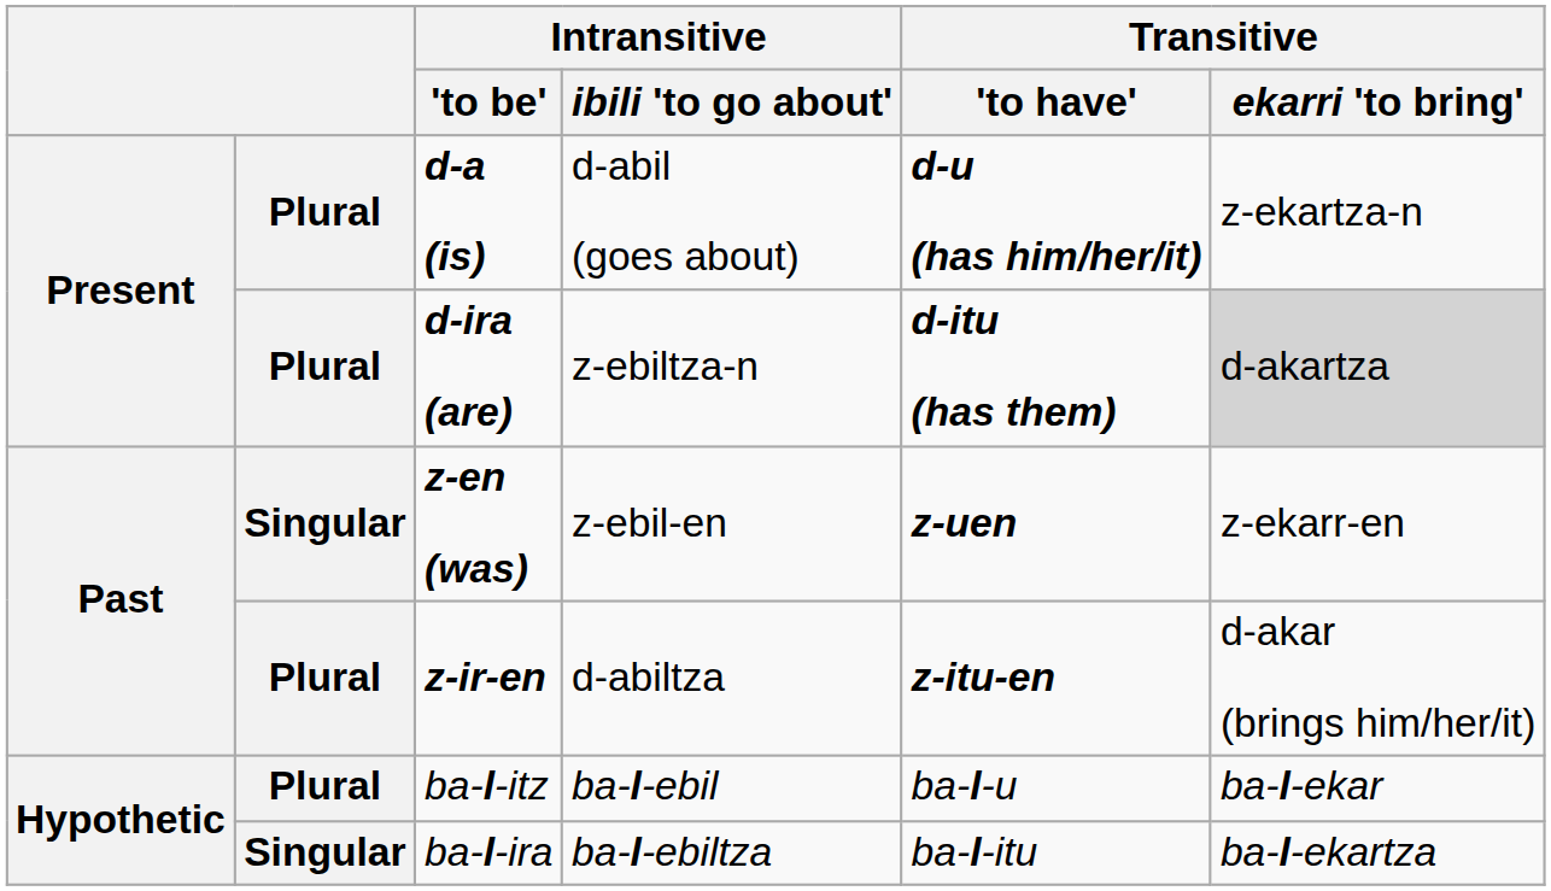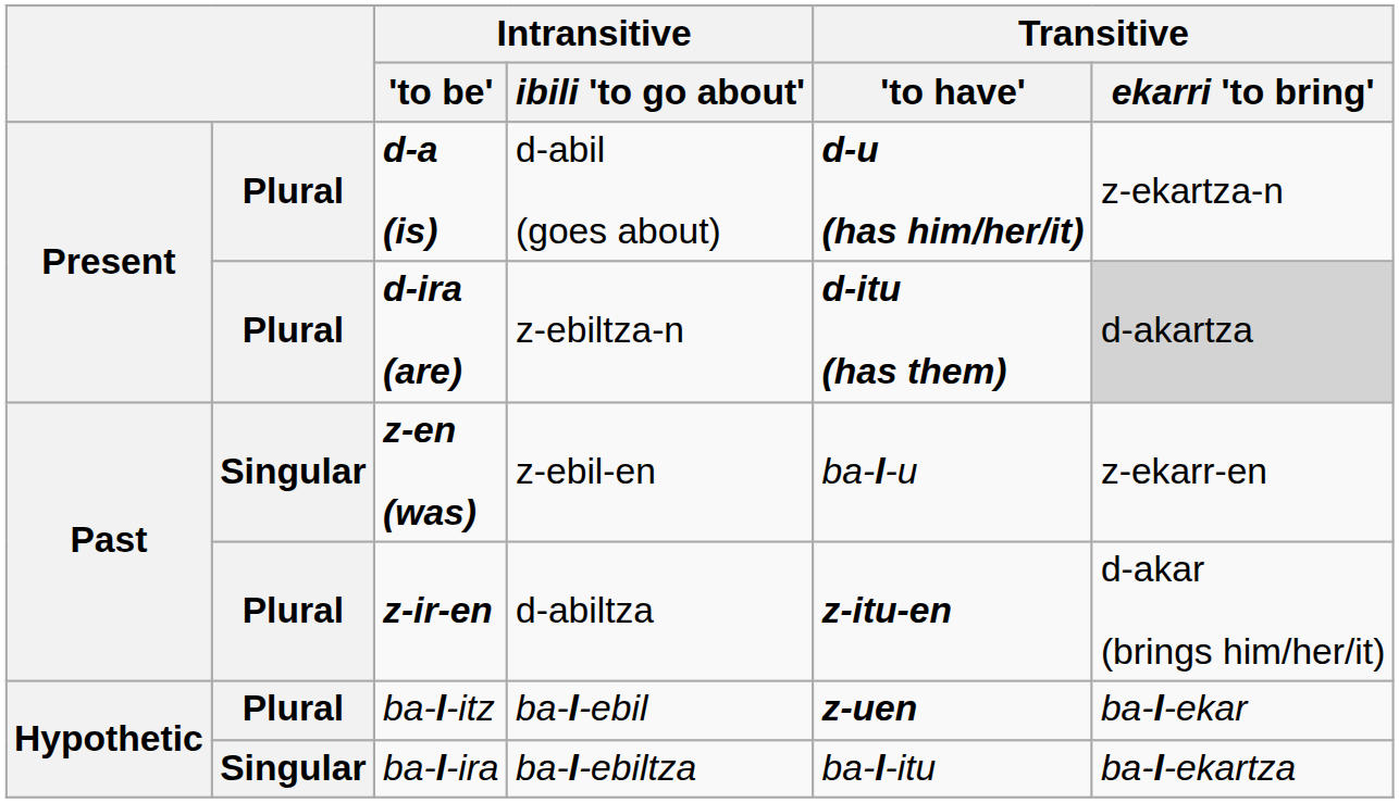z-en (was) | Transitive / 'to have': z-uen -> ba-l-u
ba-l-itz | Transitive / 'to have': ba-l-u -> z-uen
